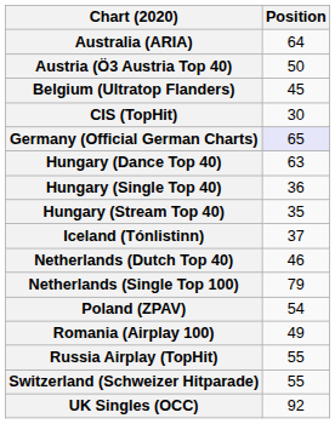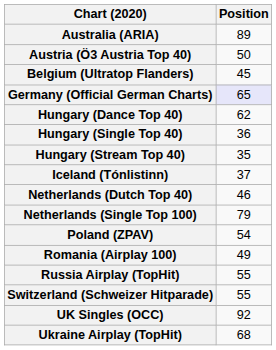Australia (ARIA) | Position: 64 -> 89
- row: CIS (TopHit) | 30
Hungary (Dance Top 40) | Position: 63 -> 62
+ row: Ukraine Airplay (TopHit) | 68
